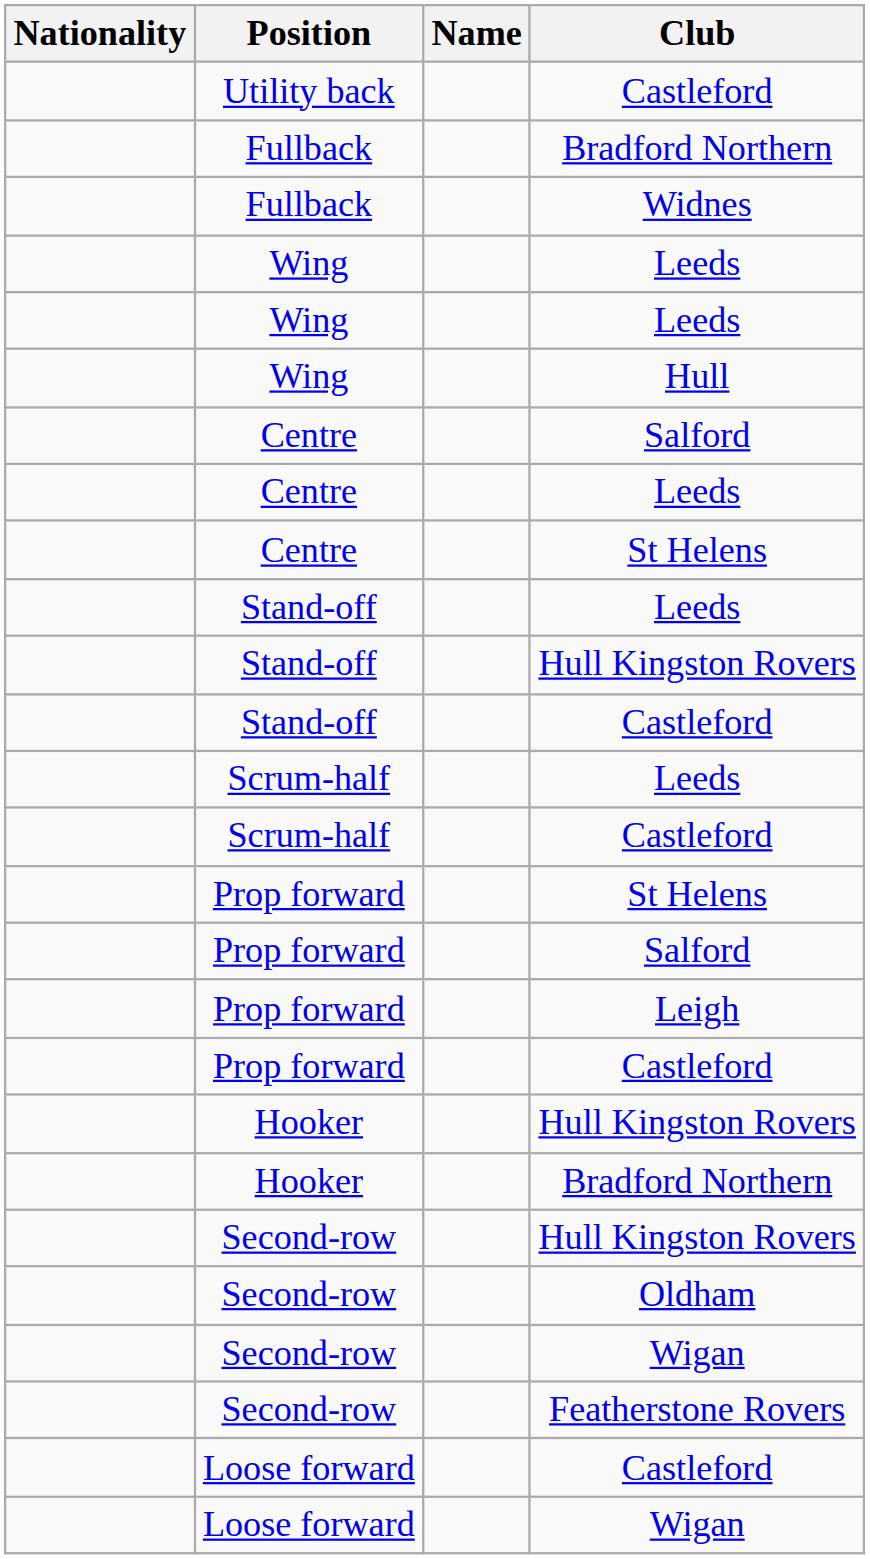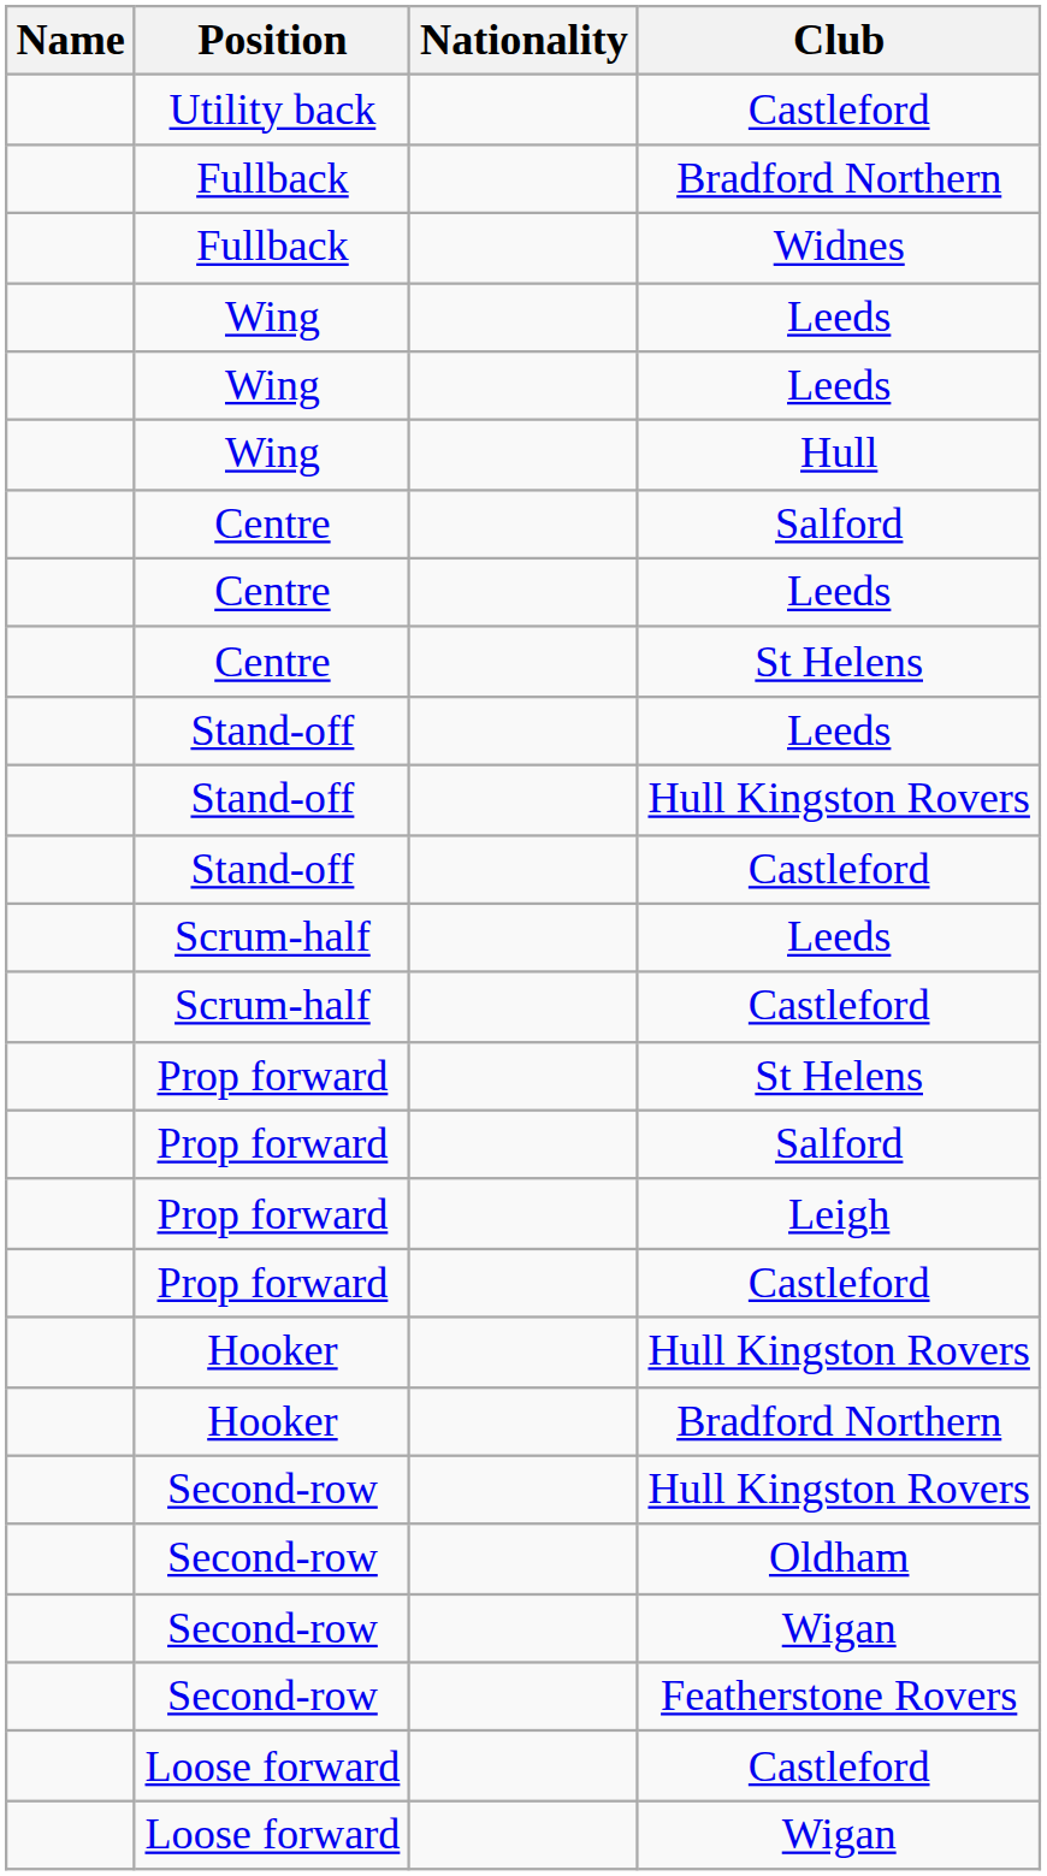columns swapped: Name <-> Nationality
